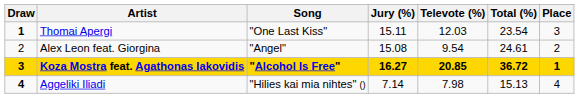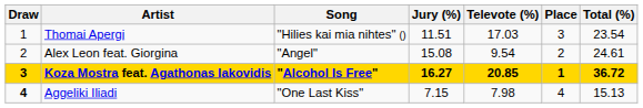columns swapped: Total (%) <-> Place
Thomai Apergi | Draw: bold -> normal
Thomai Apergi | Song: "One Last Kiss" -> "Hilies kai mia nihtes" ()
Thomai Apergi | Jury (%): 15.11 -> 11.51
Thomai Apergi | Televote (%): 12.03 -> 17.03
Aggeliki Iliadi | Song: "Hilies kai mia nihtes" () -> "One Last Kiss"
Aggeliki Iliadi | Jury (%): 7.14 -> 7.15
